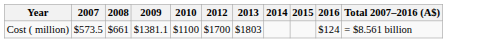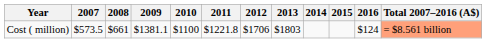+ column: 2011 | $1221.8
Cost ( million) | 2012: $1700 -> $1706
Cost ( million) | Total 2007–2016 (A$): no background -> lightsalmon background
